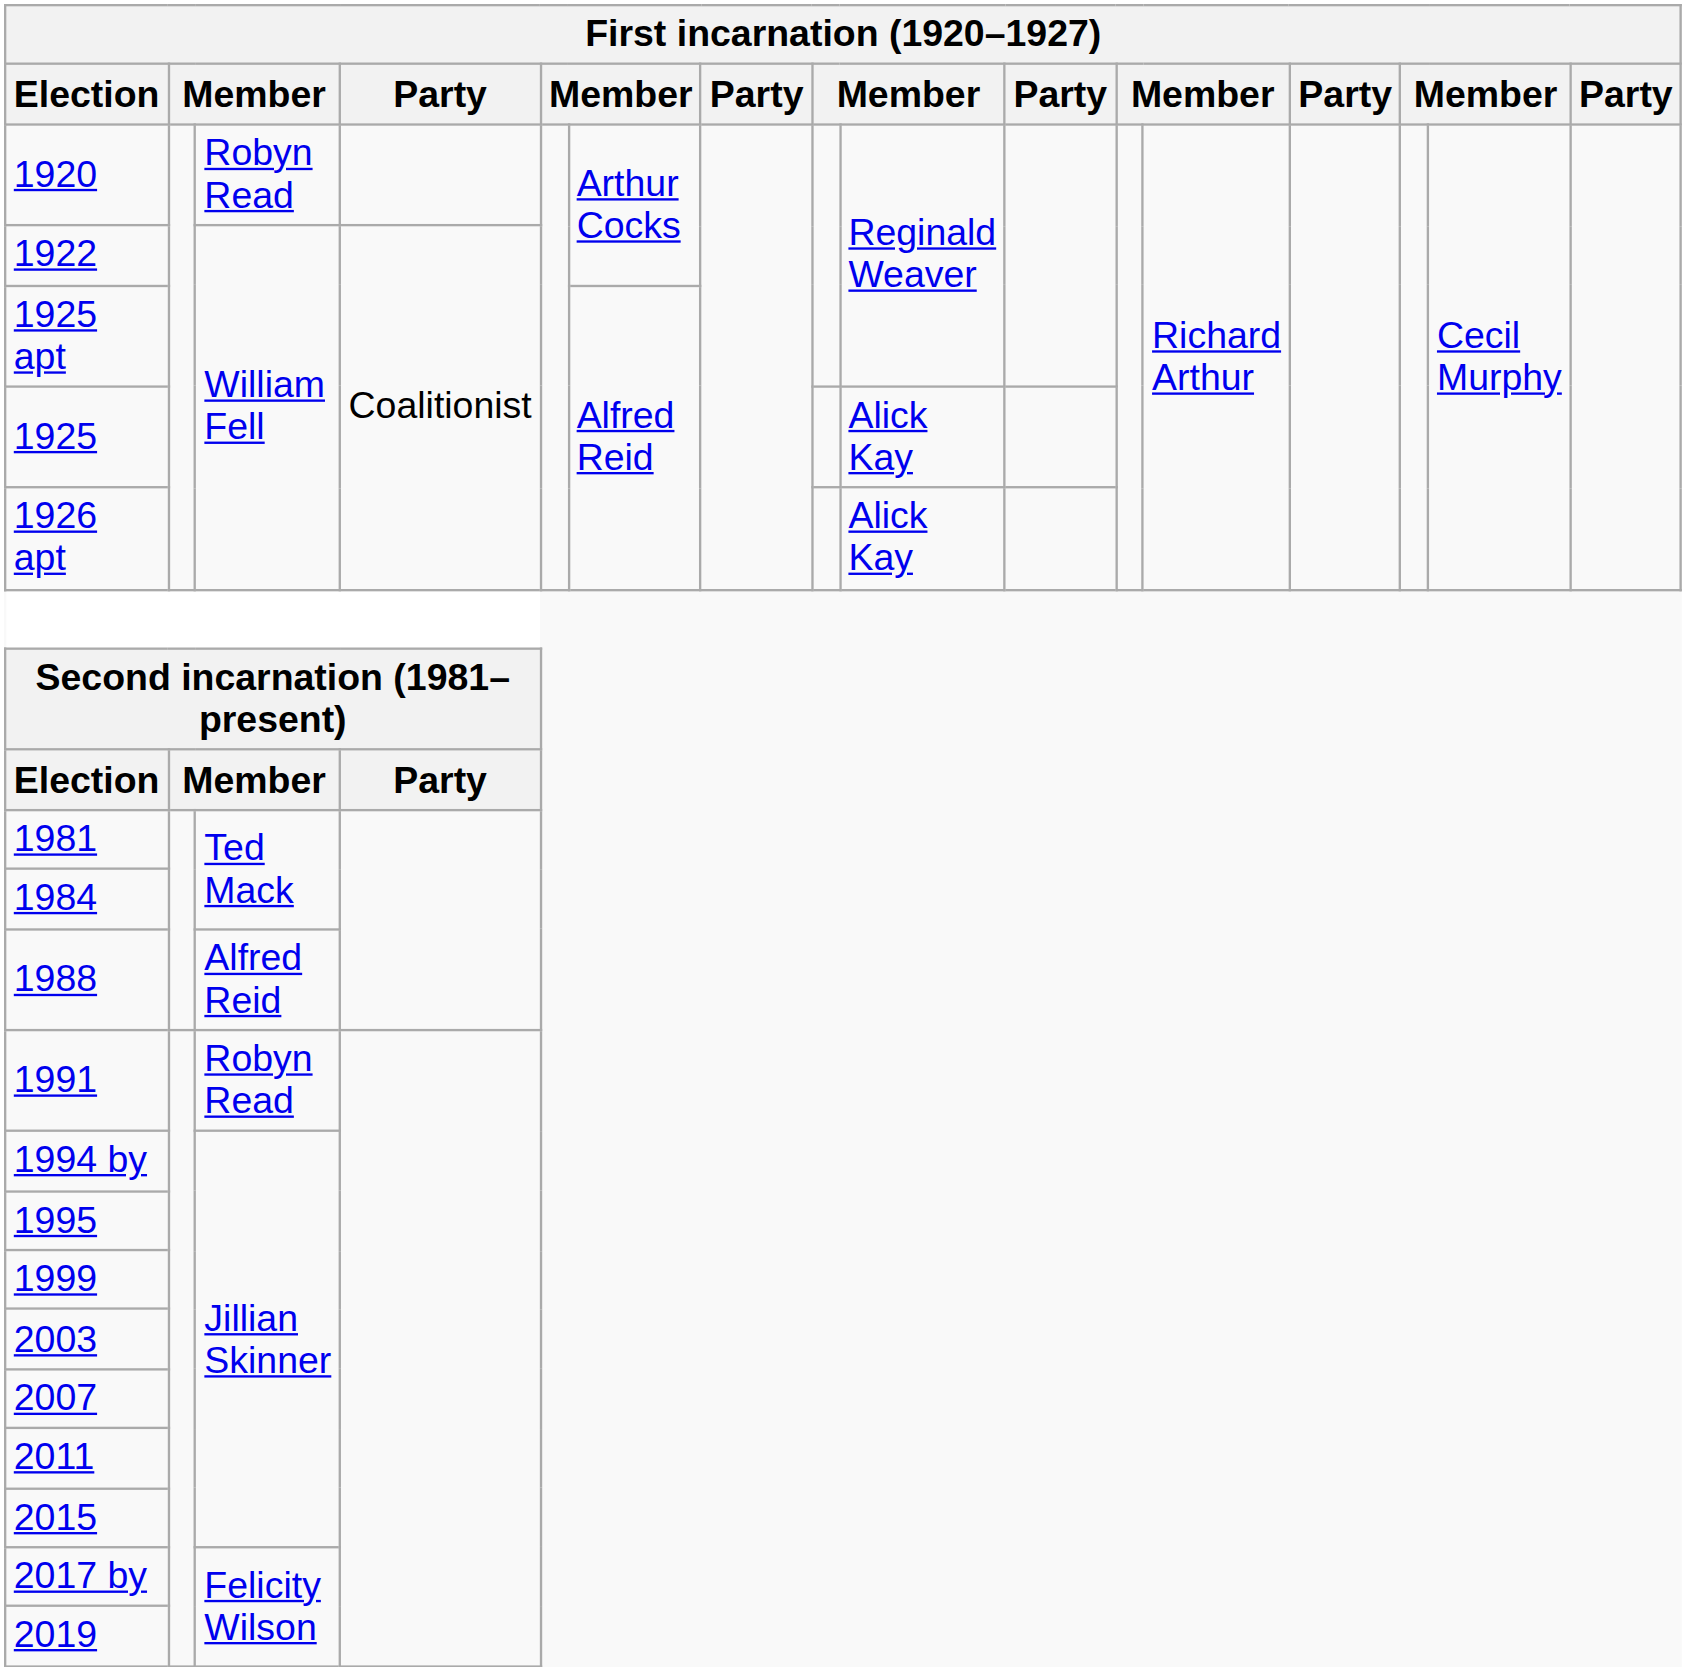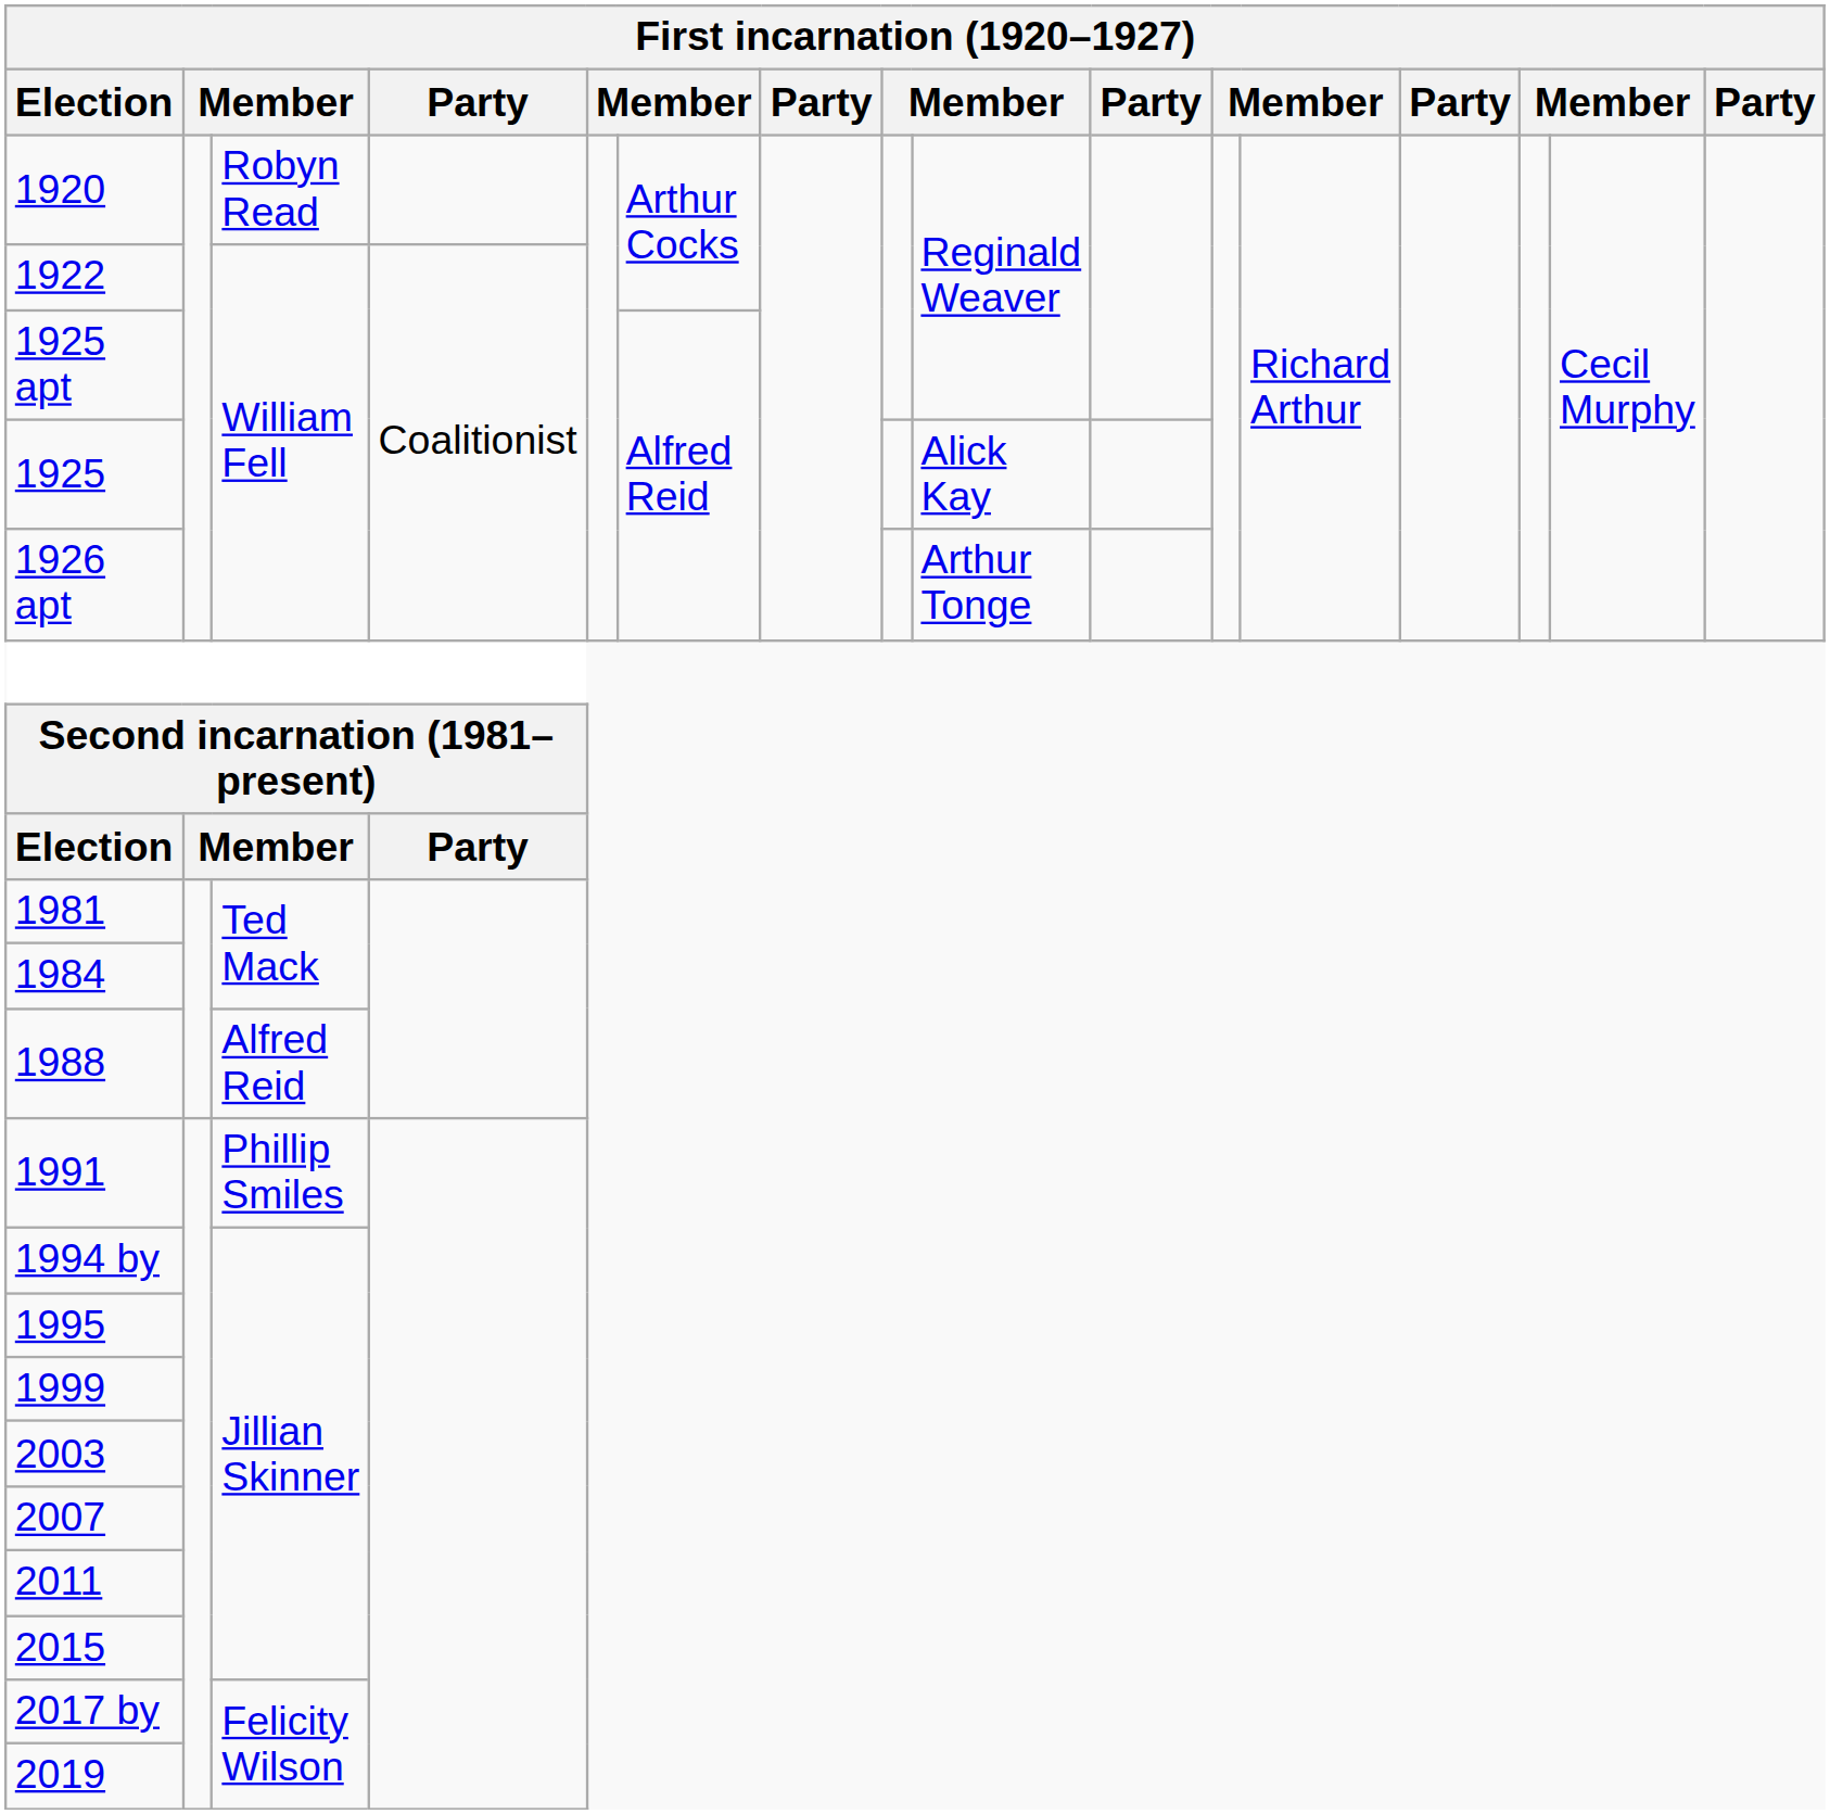1926 apt | column 9: Alick Kay -> Arthur Tonge
1991 | column 3: Robyn Read -> Phillip Smiles
